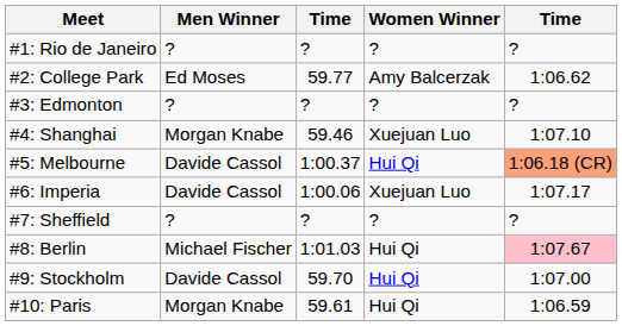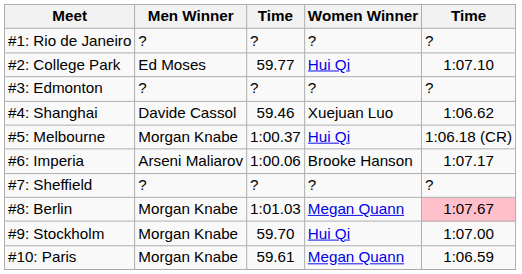#2: College Park | Women Winner: Amy Balcerzak -> Hui Qi
#2: College Park | column 5: 1:06.62 -> 1:07.10
#4: Shanghai | Men Winner: Morgan Knabe -> Davide Cassol
#4: Shanghai | column 5: 1:07.10 -> 1:06.62
#5: Melbourne | Men Winner: Davide Cassol -> Morgan Knabe
#5: Melbourne | column 5: lightsalmon background -> no background
#6: Imperia | Men Winner: Davide Cassol -> Arseni Maliarov
#6: Imperia | Women Winner: Xuejuan Luo -> Brooke Hanson
#8: Berlin | Men Winner: Michael Fischer -> Morgan Knabe
#8: Berlin | Women Winner: Hui Qi -> Megan Quann
#9: Stockholm | Men Winner: Davide Cassol -> Morgan Knabe
#10: Paris | Women Winner: Hui Qi -> Megan Quann
